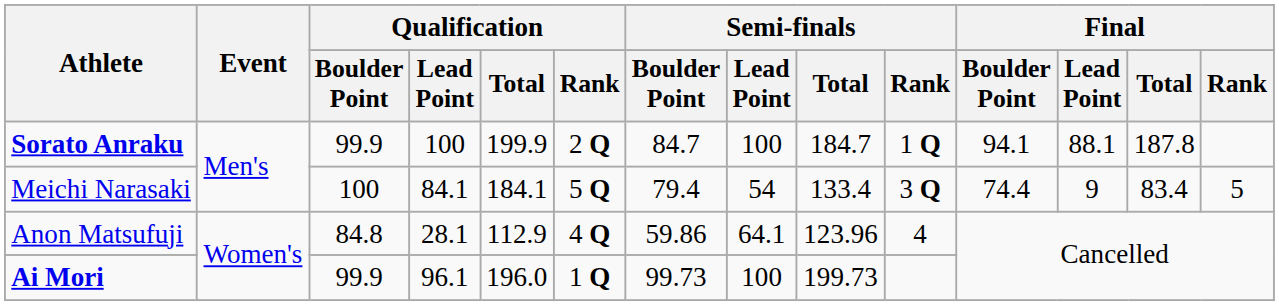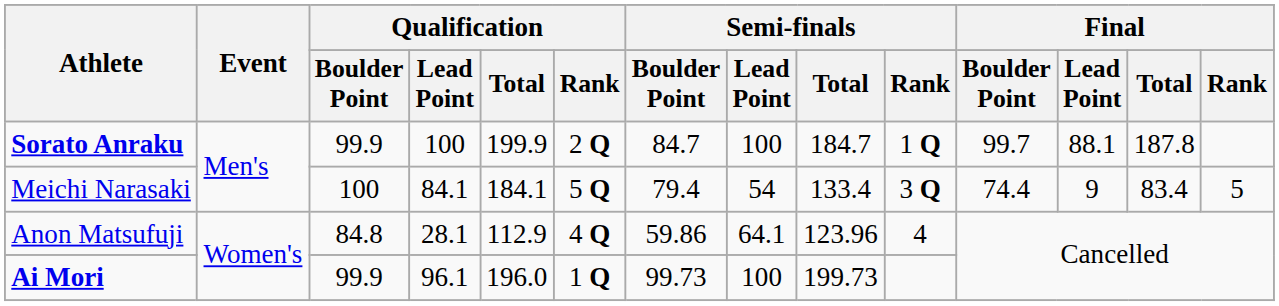Sorato Anraku | Final / Boulder Point: 94.1 -> 99.7
